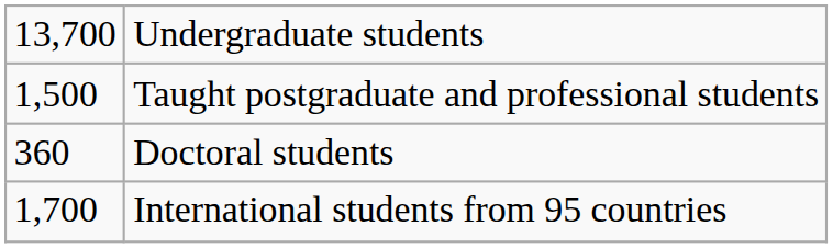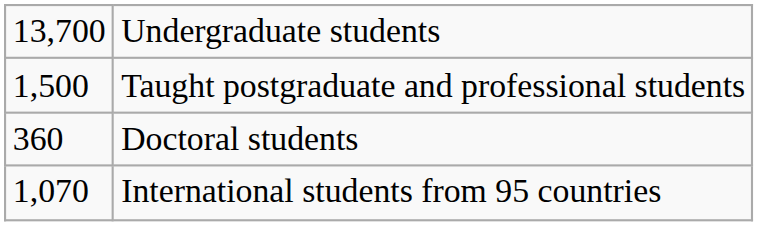International students from 95 countries | column 1: 1,700 -> 1,070
